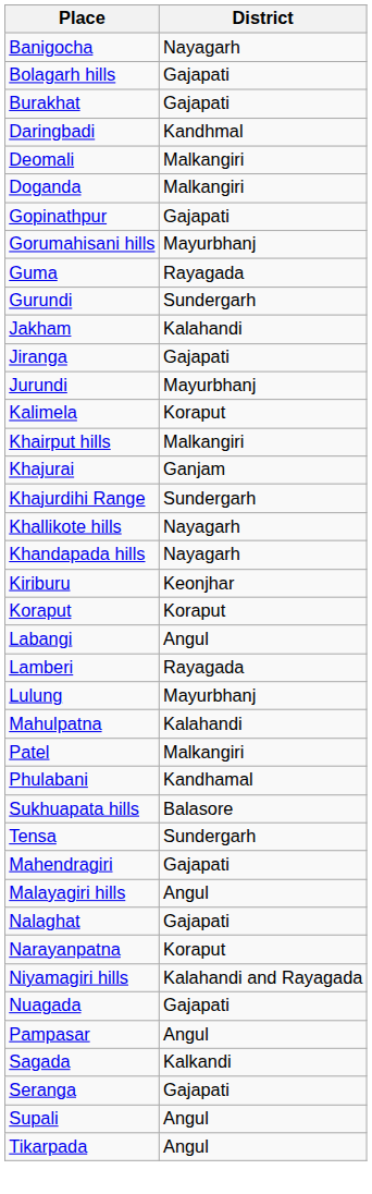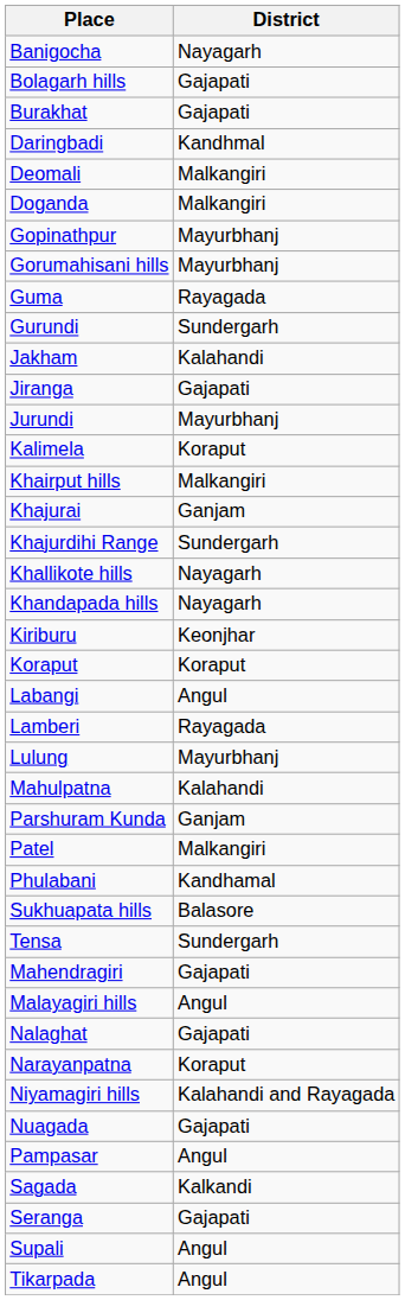Gopinathpur | District: Gajapati -> Mayurbhanj
+ row: Parshuram Kunda | Ganjam
